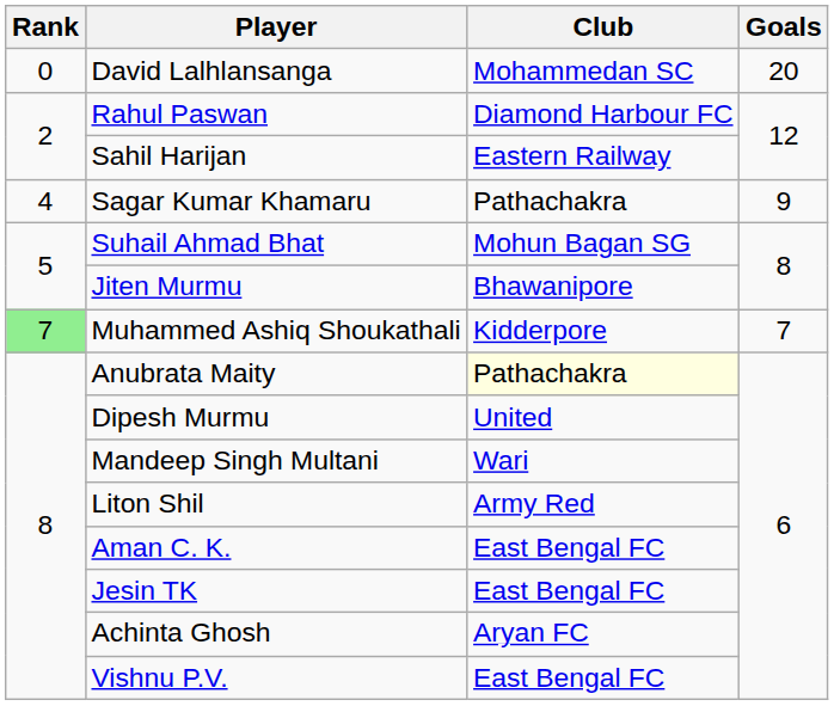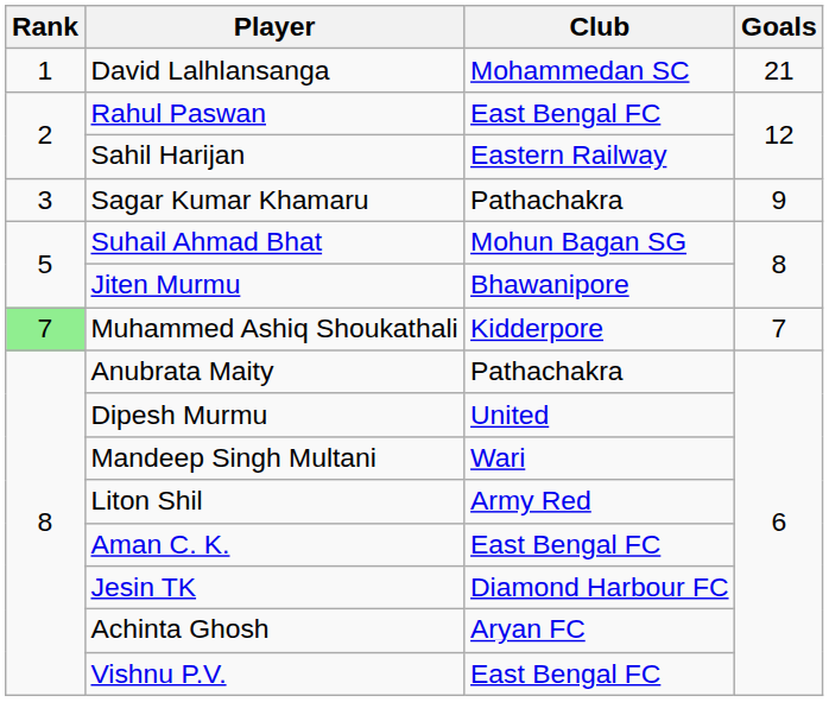David Lalhlansanga | Rank: 0 -> 1
David Lalhlansanga | Goals: 20 -> 21
Rahul Paswan | Club: Diamond Harbour FC -> East Bengal FC
Sagar Kumar Khamaru | Rank: 4 -> 3
Anubrata Maity | Club: lightyellow background -> no background
Jesin TK | Club: East Bengal FC -> Diamond Harbour FC
